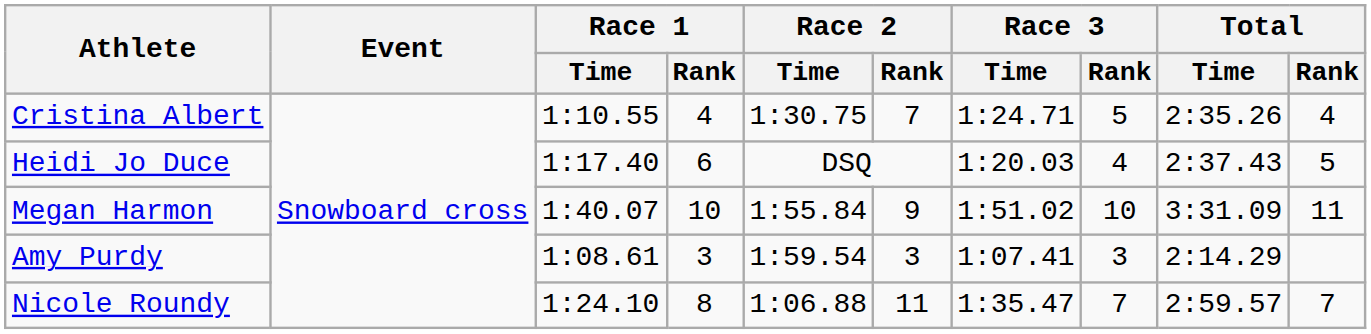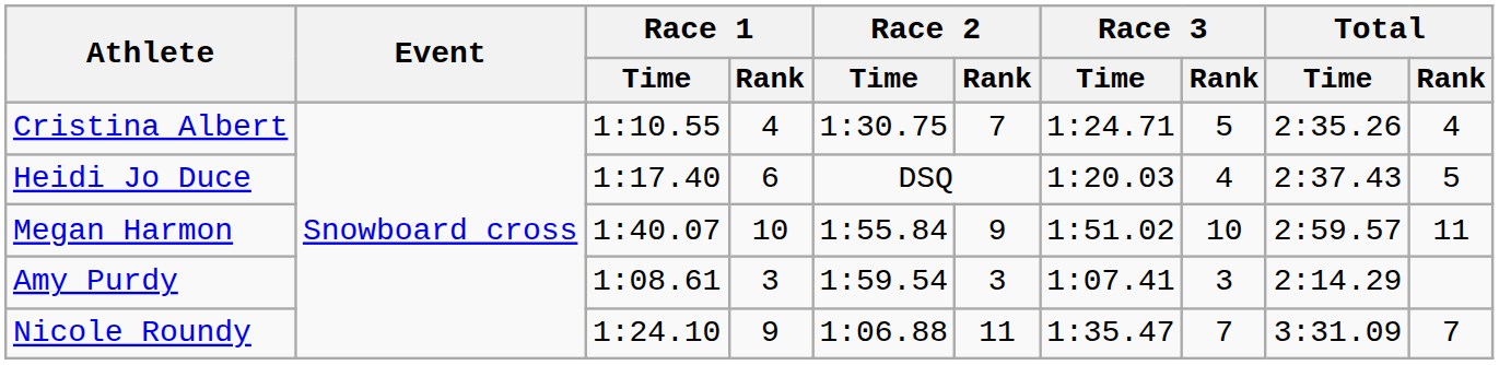Megan Harmon | Total / Time: 3:31.09 -> 2:59.57
Nicole Roundy | Race 1 / Rank: 8 -> 9
Nicole Roundy | Total / Time: 2:59.57 -> 3:31.09
